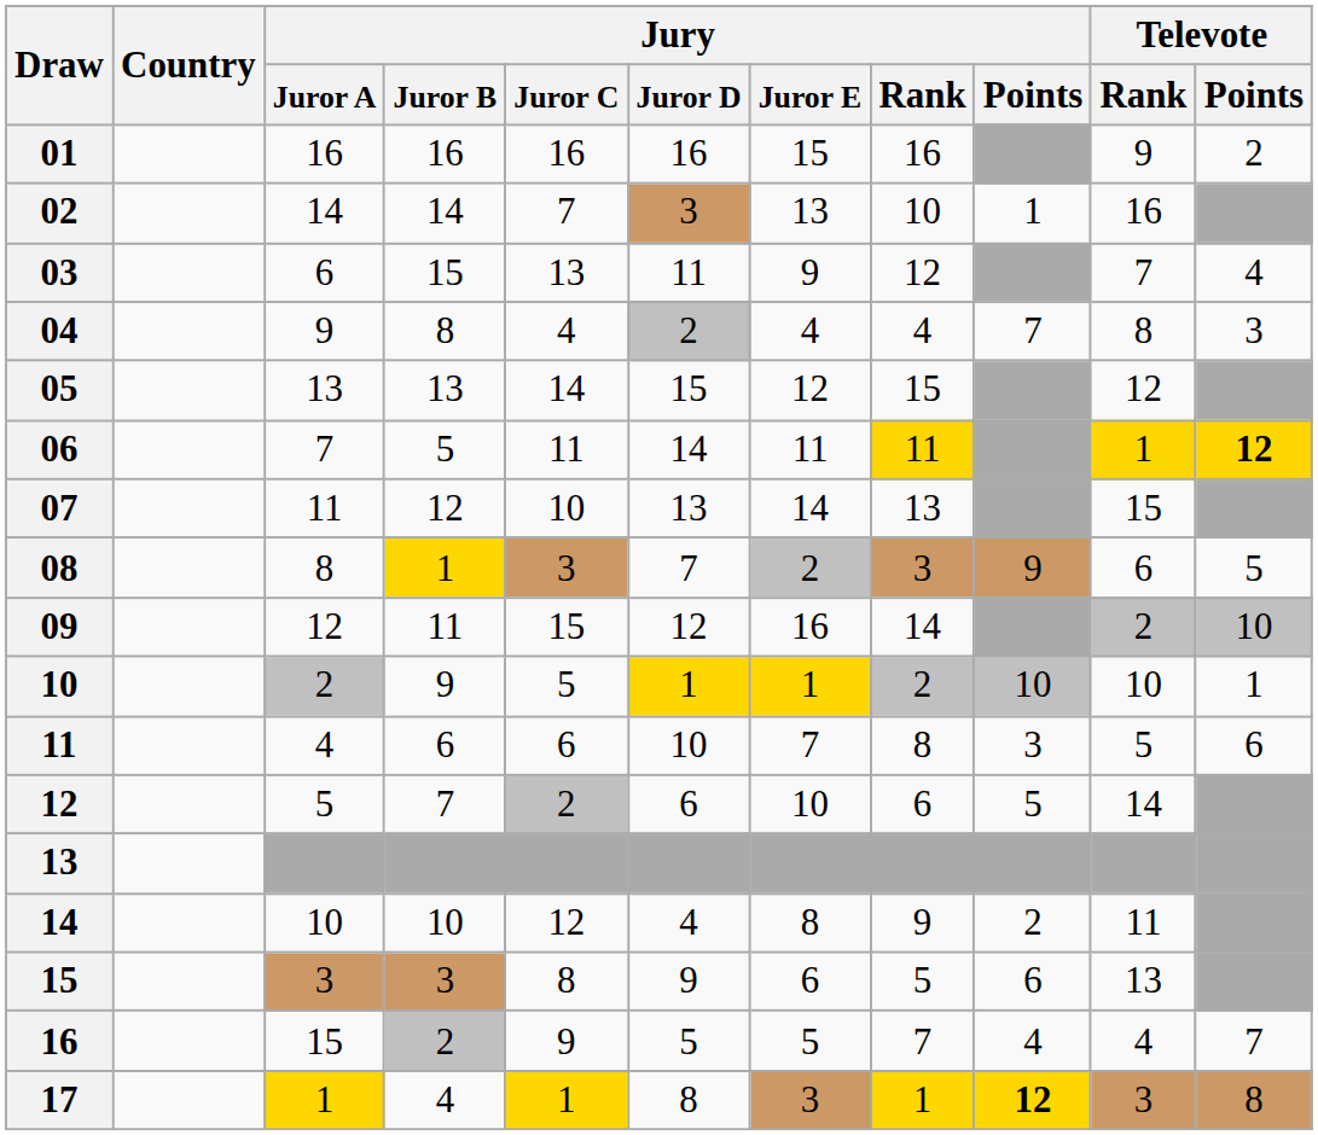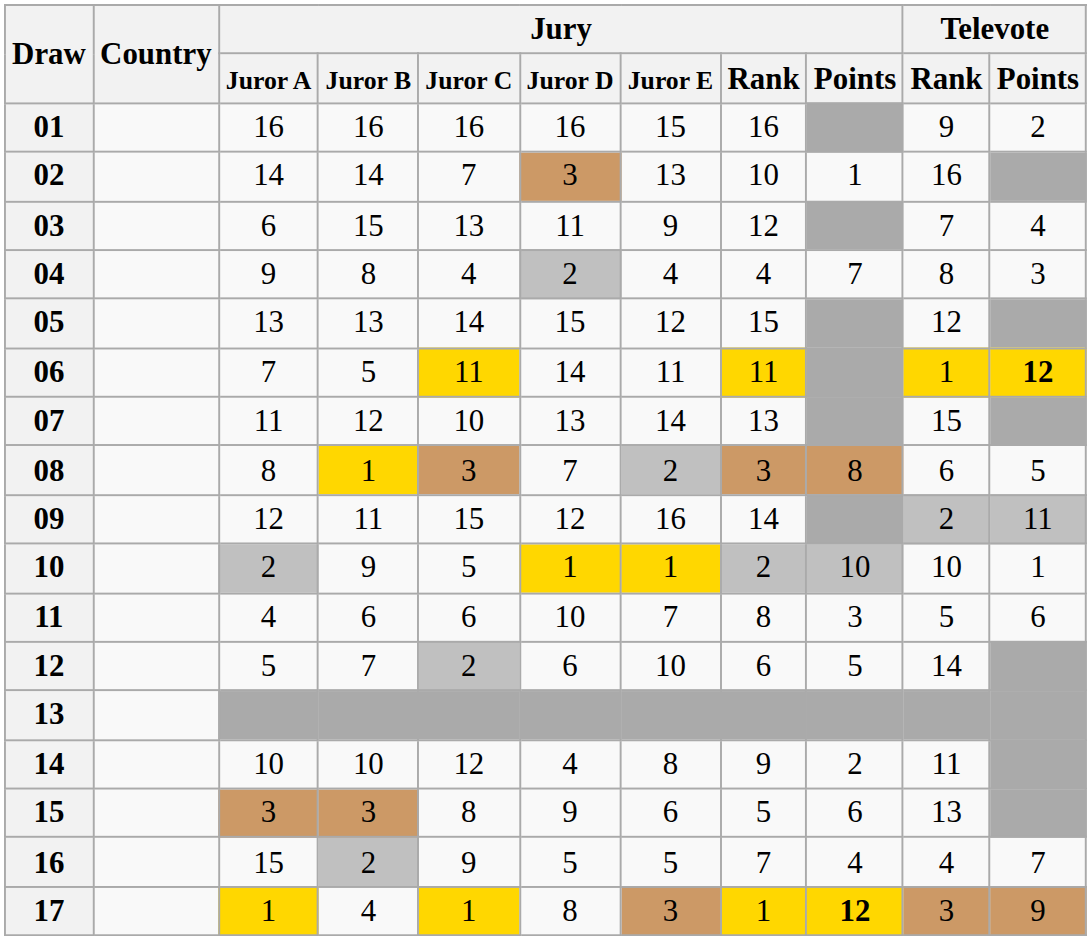06 | Jury / Juror C: no background -> gold background
08 | Jury / Points: 9 -> 8
09 | Televote / Points: 10 -> 11
17 | Televote / Points: 8 -> 9
